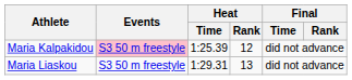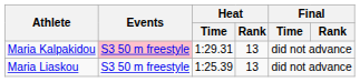Maria Kalpakidou | Heat / Time: 1:25.39 -> 1:29.31
Maria Kalpakidou | Heat / Rank: 12 -> 13
Maria Liaskou | Heat / Time: 1:29.31 -> 1:25.39
